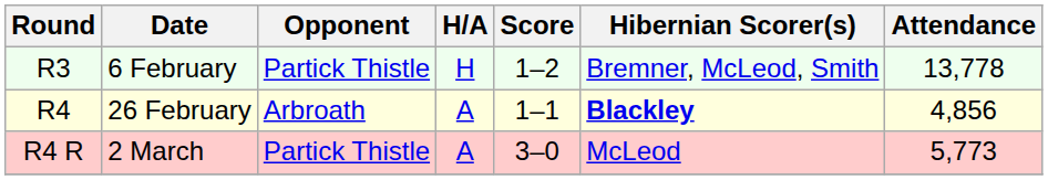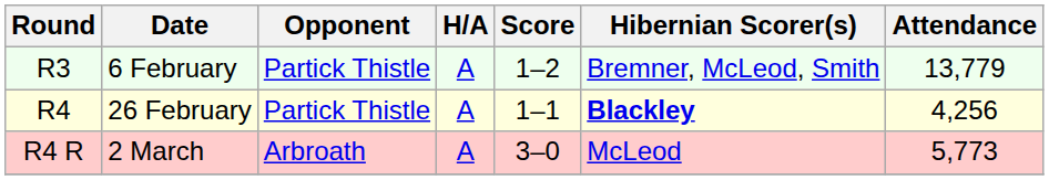6 February | H/A: H -> A
6 February | Attendance: 13,778 -> 13,779
26 February | Opponent: Arbroath -> Partick Thistle
26 February | Attendance: 4,856 -> 4,256
2 March | Opponent: Partick Thistle -> Arbroath
